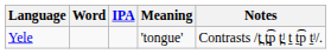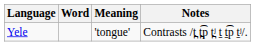- column: IPA
